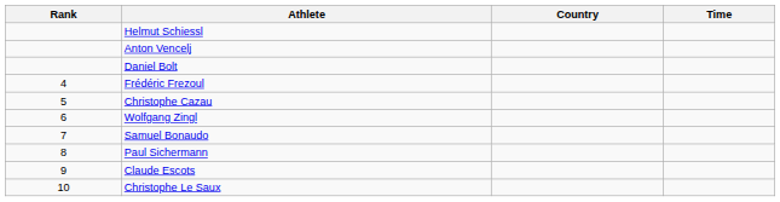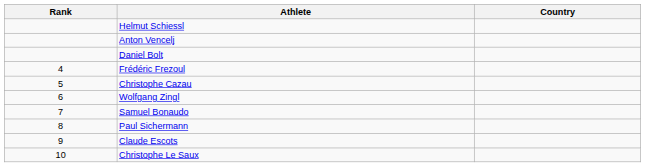- column: Time
